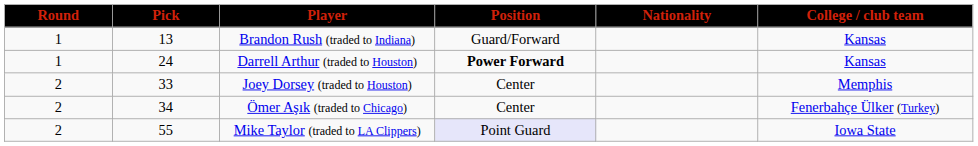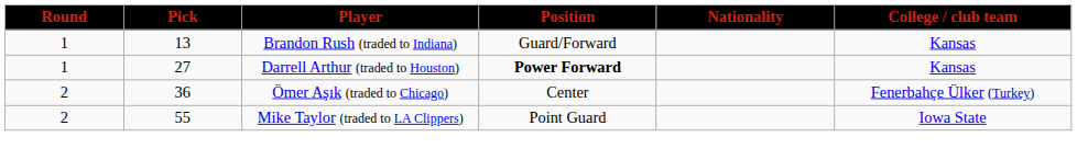Darrell Arthur (traded to Houston) | Pick: 24 -> 27
- row: 2 | 33 | Joey Dorsey (traded to Houston) | Center | Memphis
Ömer Aşık (traded to Chicago) | Pick: 34 -> 36
Mike Taylor (traded to LA Clippers) | Position: lavender background -> no background
